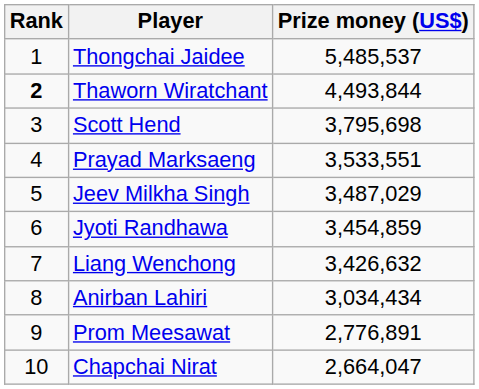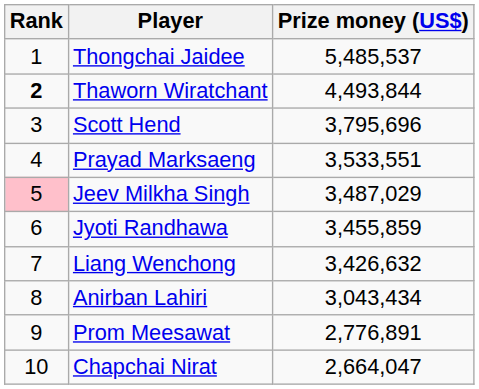Scott Hend | Prize money (US$): 3,795,698 -> 3,795,696
Jeev Milkha Singh | Rank: no background -> pink background
Jyoti Randhawa | Prize money (US$): 3,454,859 -> 3,455,859
Anirban Lahiri | Prize money (US$): 3,034,434 -> 3,043,434
